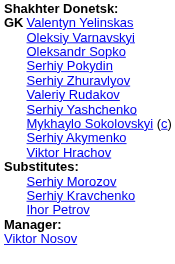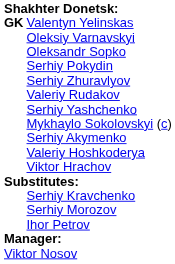+ row: Valeriy Hoshkoderya
rows swapped: Serhiy Morozov <-> Serhiy Kravchenko
